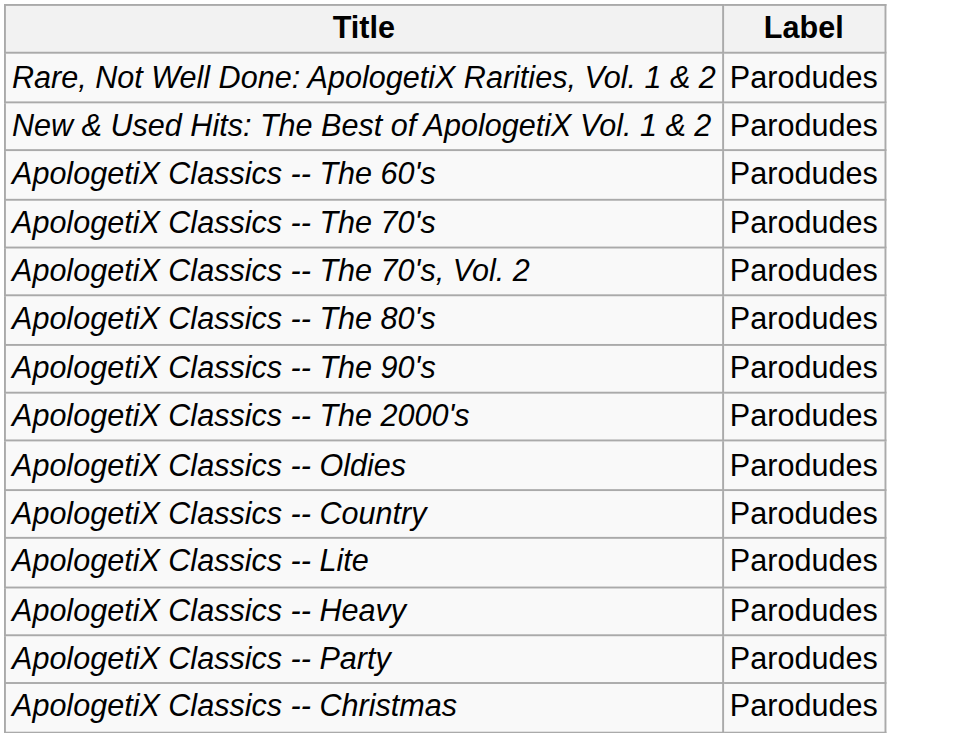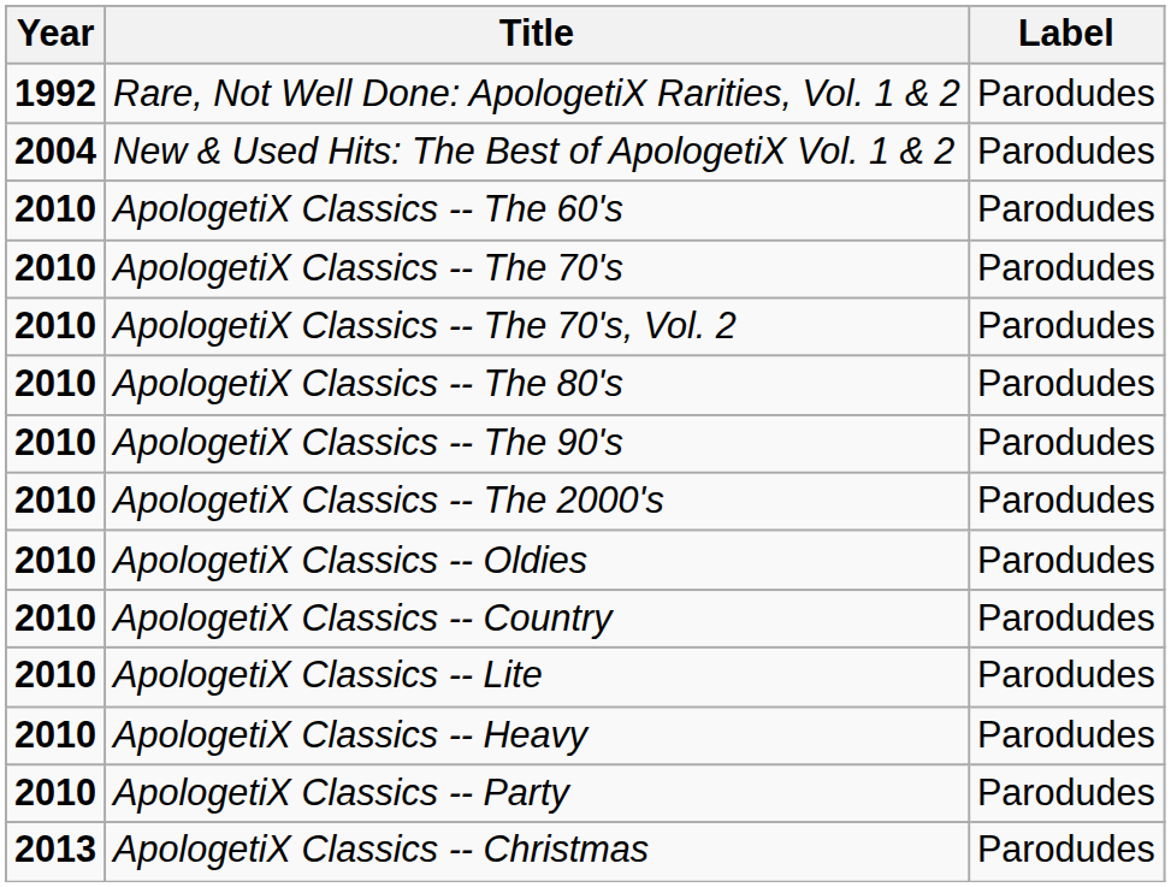+ column: Year | 1992 | 2004 | 2010 | 2010 | 2010 | 2010 | 2010 | 2010 | 2010 | 2010 | 2010 | 2010 | 2010 | 2013
